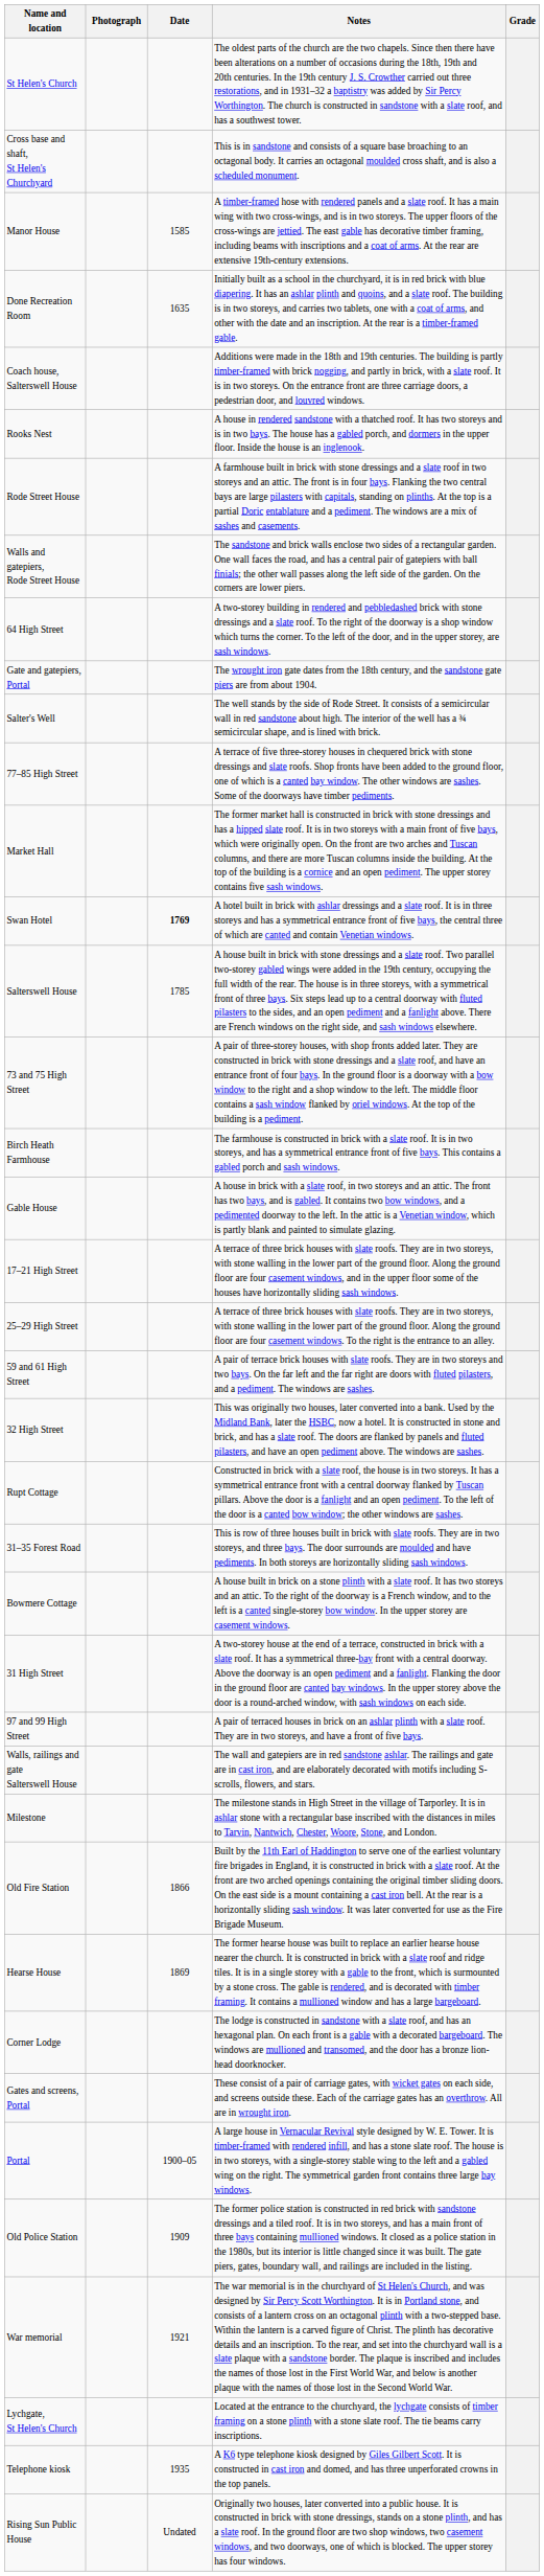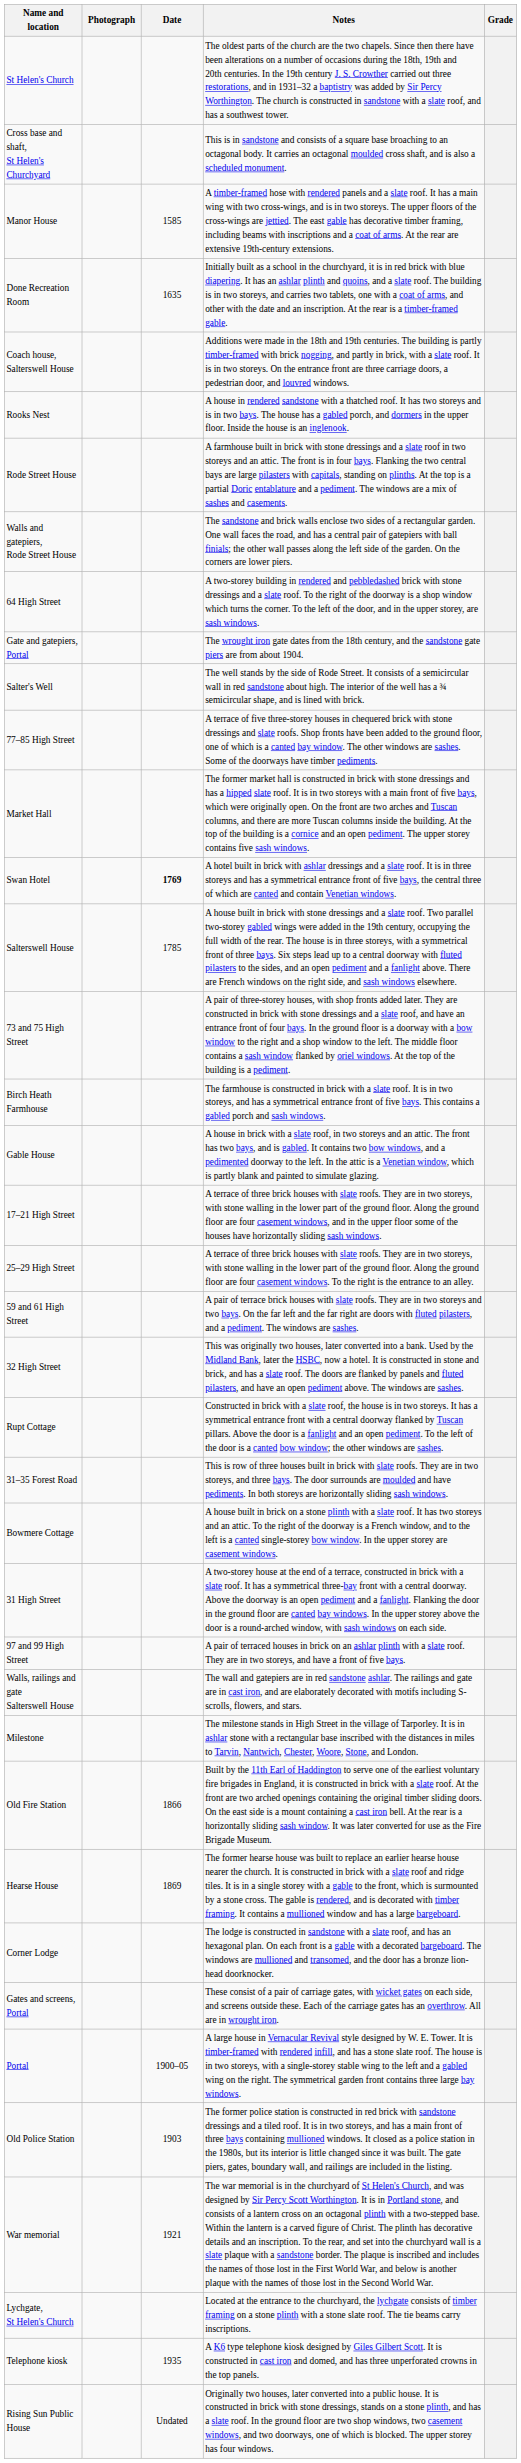Old Police Station | Date: 1909 -> 1903
